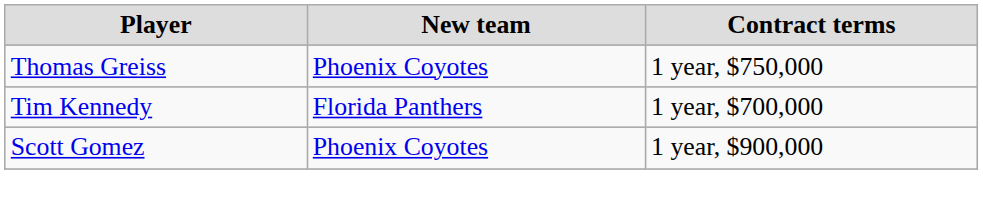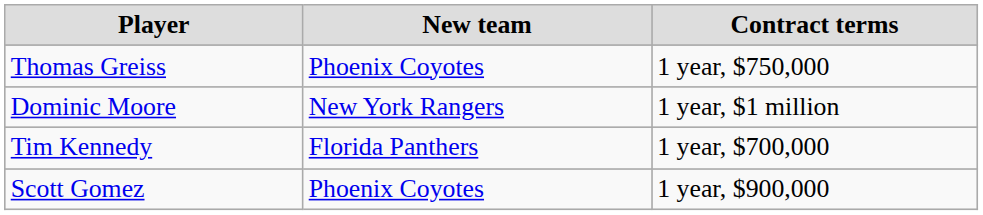+ row: Dominic Moore | New York Rangers | 1 year, $1 million
